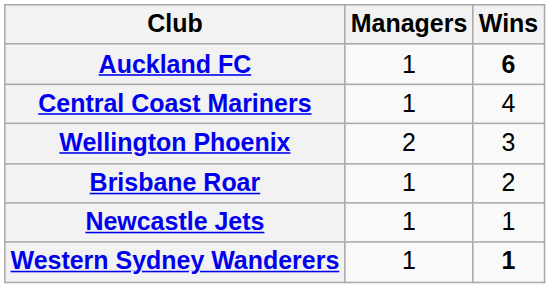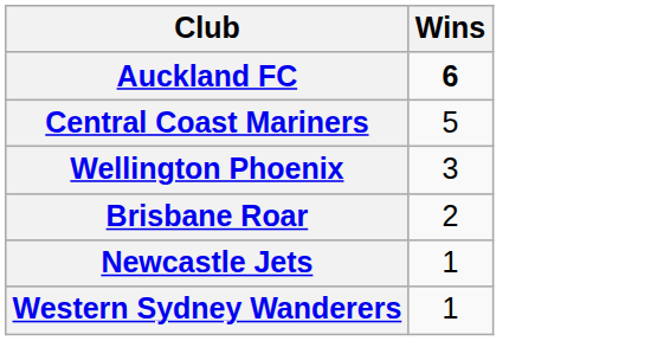- column: Managers | 1 | 1 | 2 | 1 | 1 | 1
Central Coast Mariners | Wins: 4 -> 5
Western Sydney Wanderers | Wins: bold -> normal
